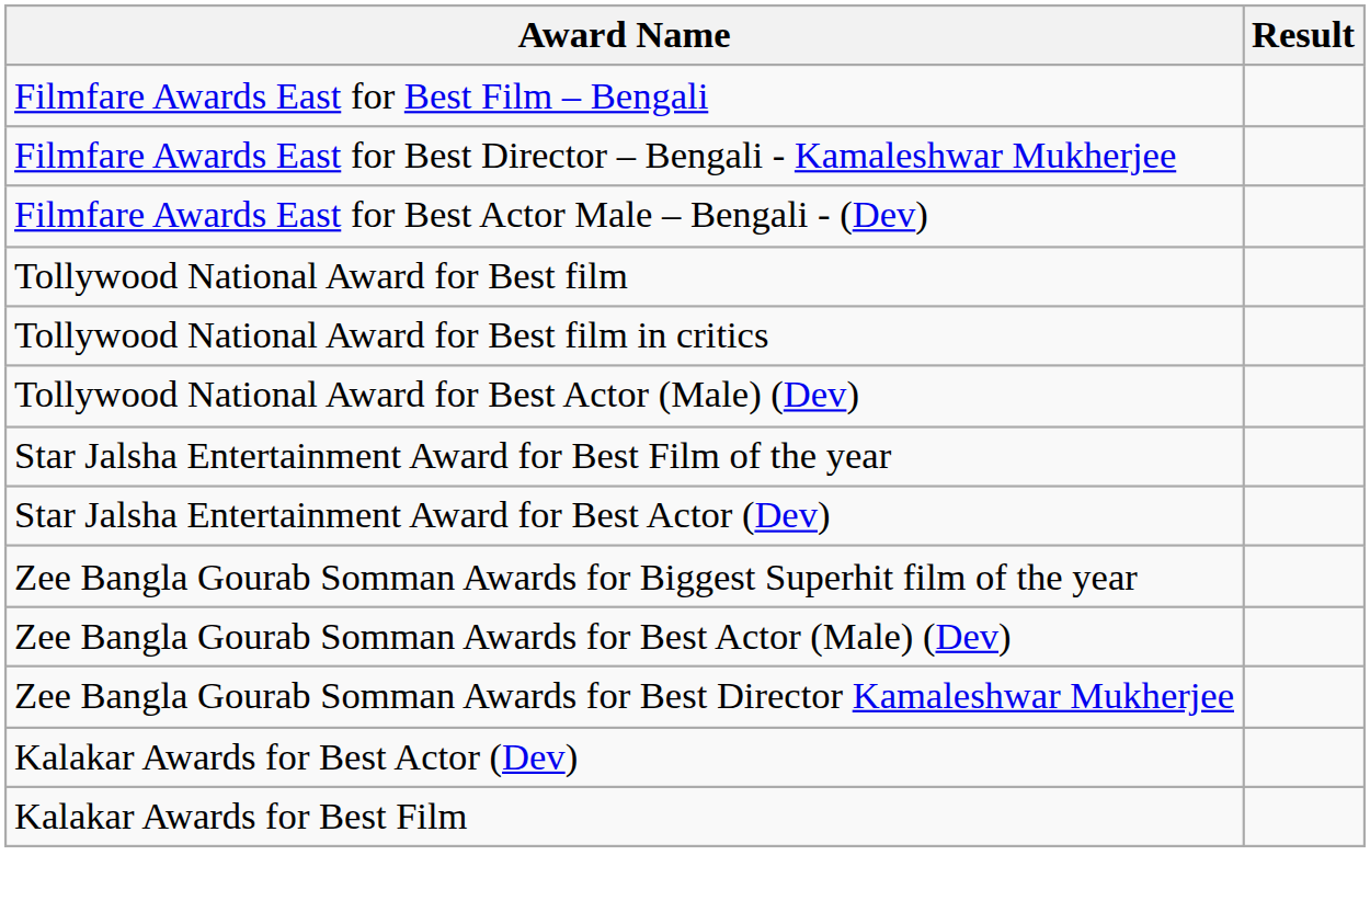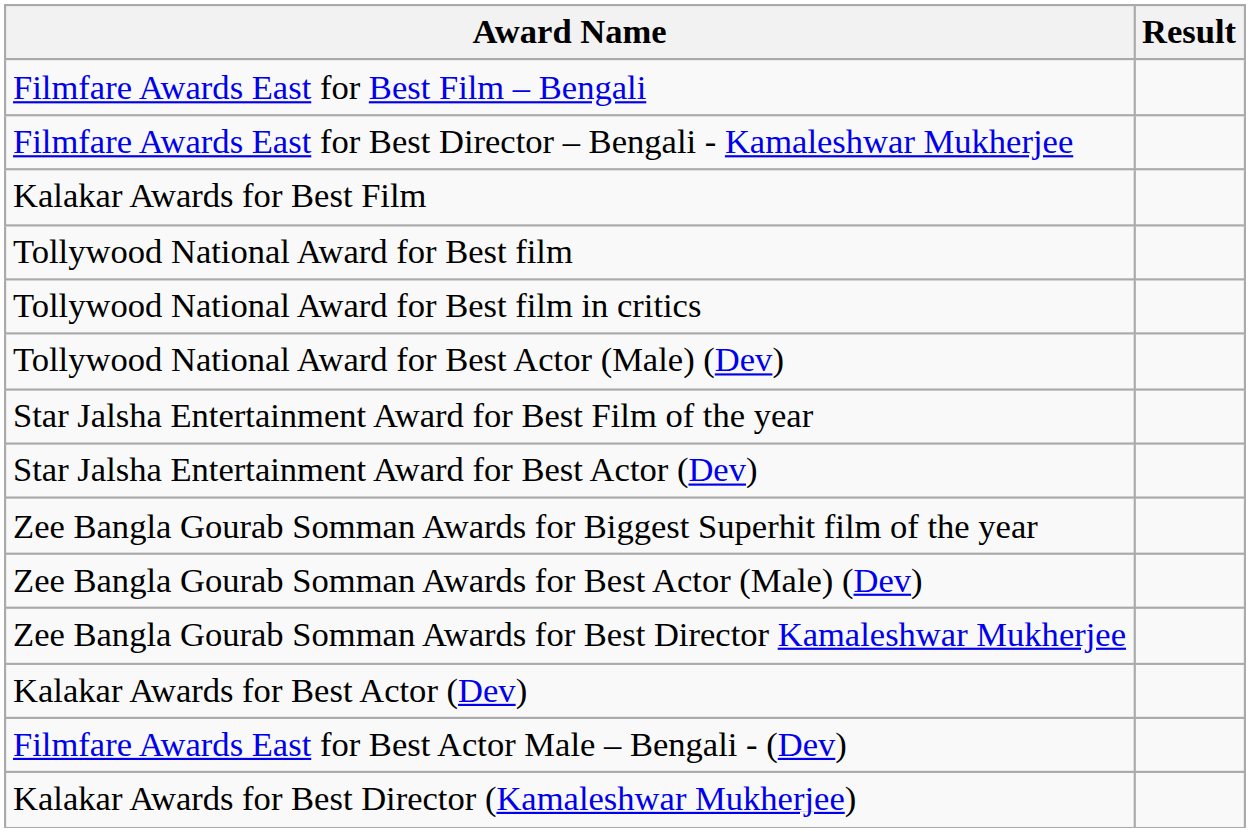rows swapped: Filmfare Awards East for Best Actor Male – Bengali - (Dev) <-> Kalakar Awards for Best Film
+ row: Kalakar Awards for Best Director (Kamaleshwar Mukherjee)
